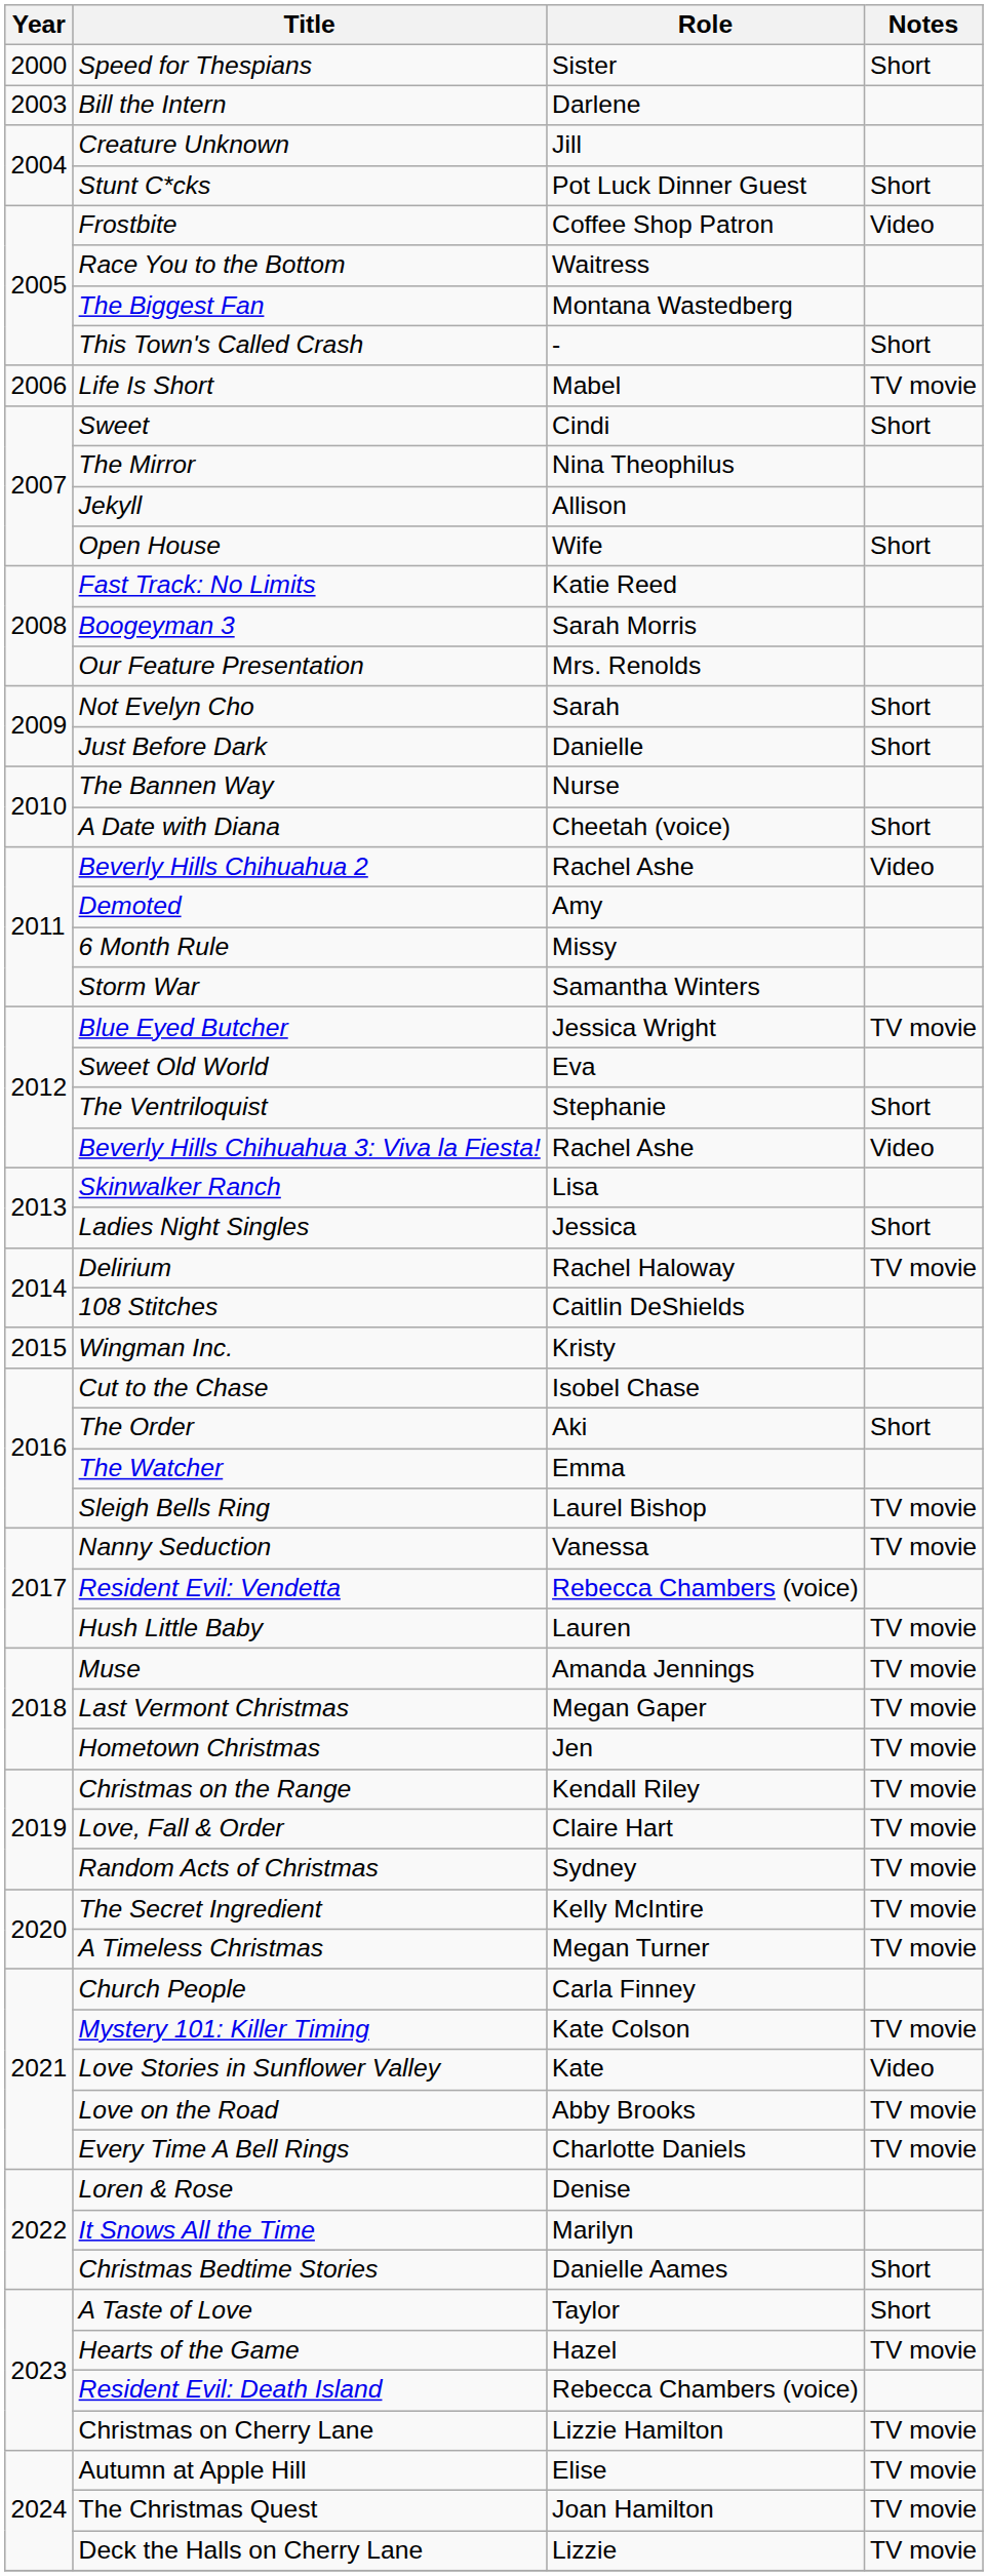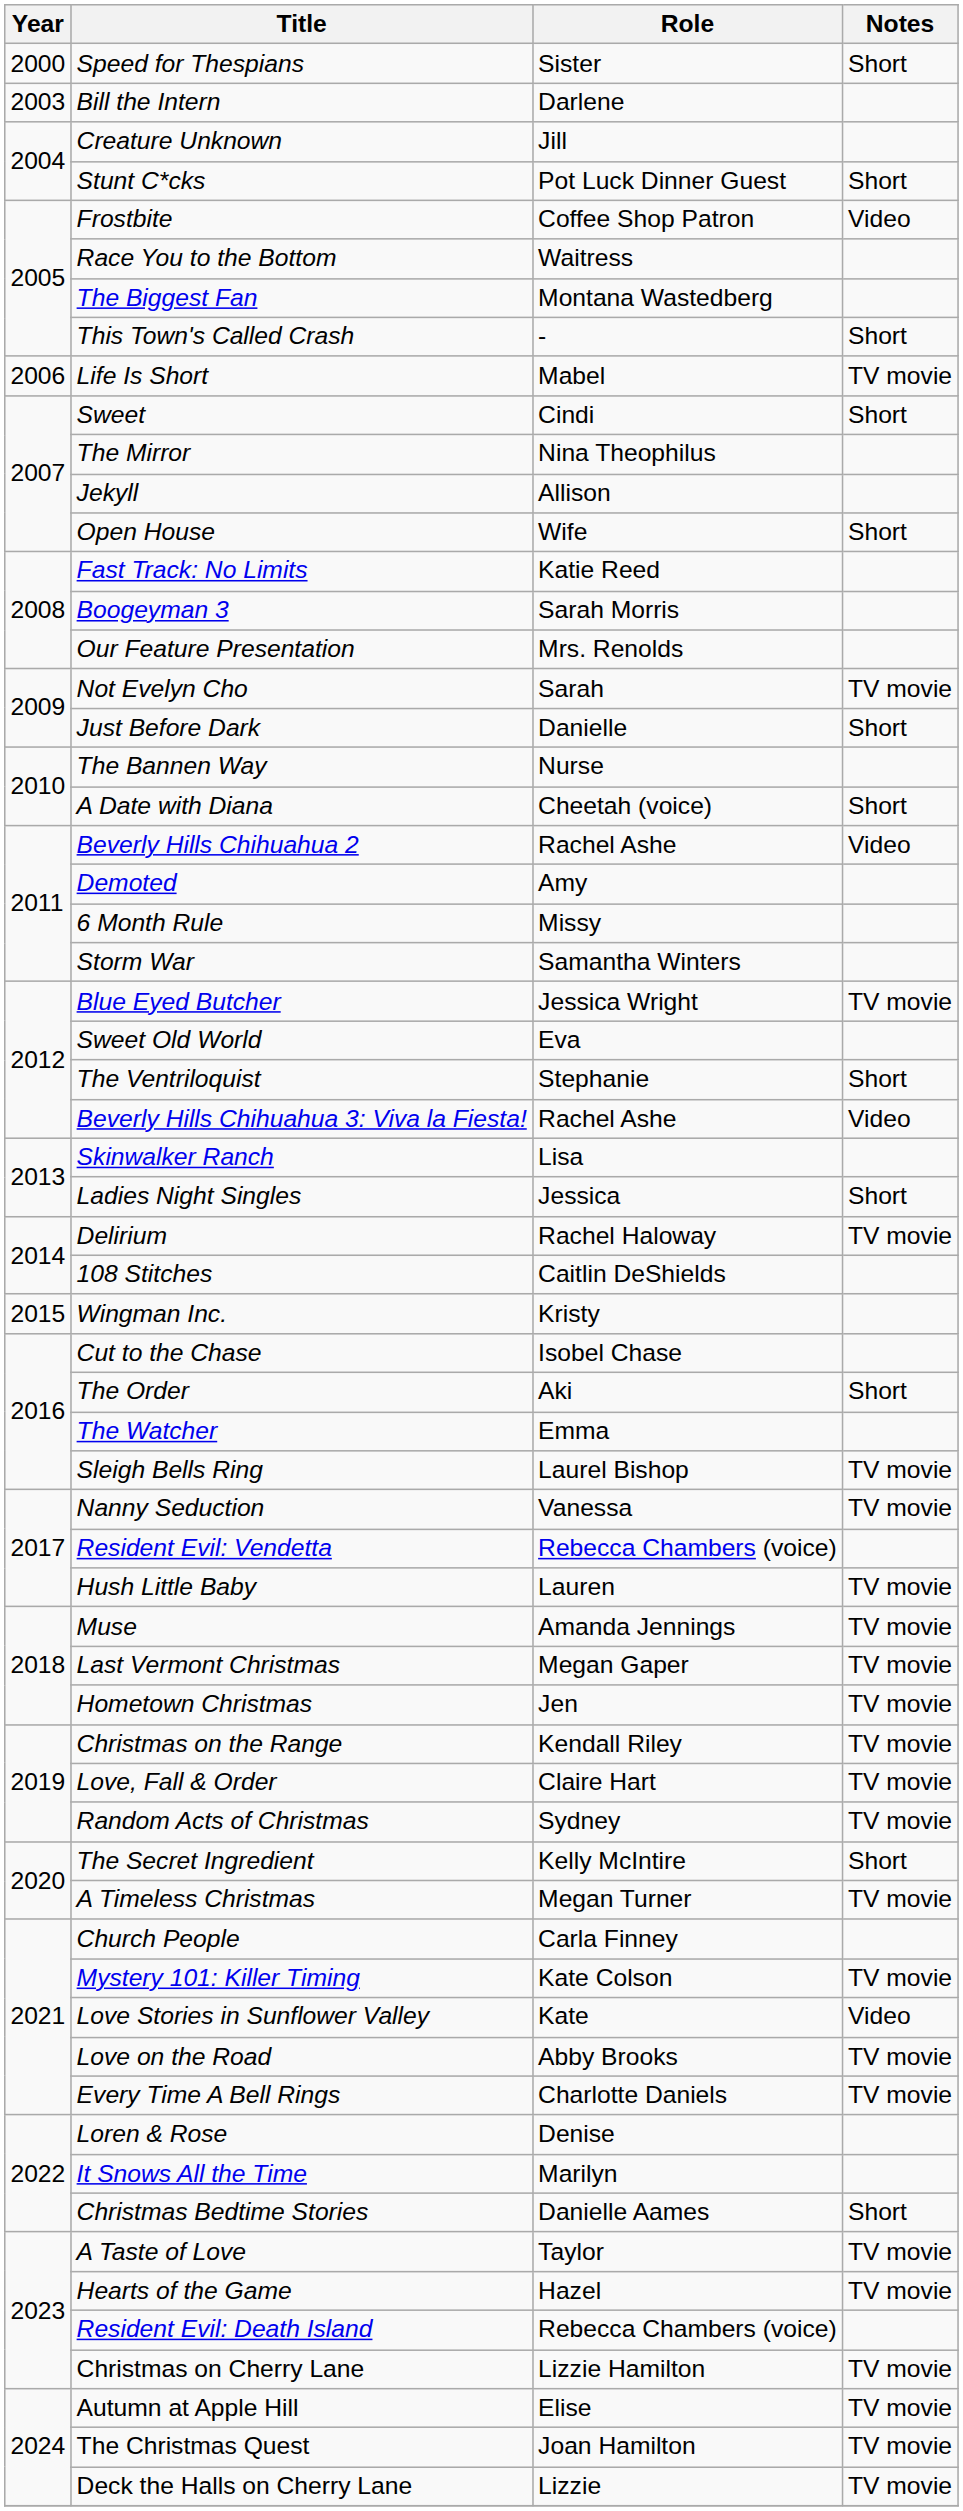Not Evelyn Cho | Notes: Short -> TV movie
The Secret Ingredient | Notes: TV movie -> Short
A Taste of Love | Notes: Short -> TV movie
